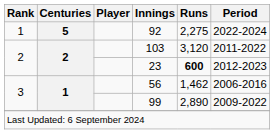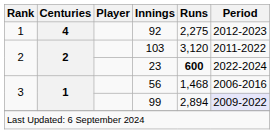92 | Centuries: 5 -> 4
92 | Period: 2022-2024 -> 2012-2023
23 | Period: 2012-2023 -> 2022-2024
56 | Runs: 1,462 -> 1,468
99 | Runs: 2,890 -> 2,894
99 | Period: no background -> lavender background
